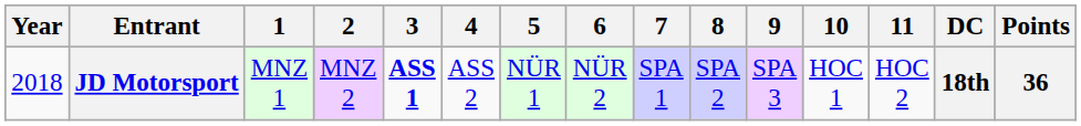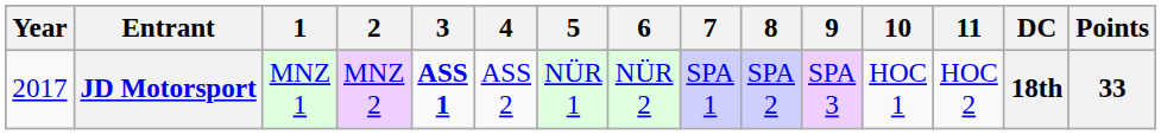JD Motorsport | Year: 2018 -> 2017
JD Motorsport | Points: 36 -> 33
